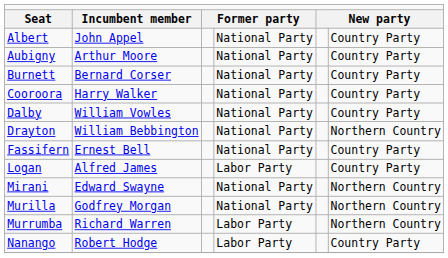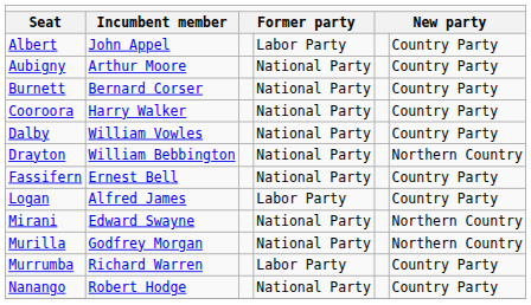Albert | column 4: National Party -> Labor Party
Murrumba | column 6: Northern Country -> Country Party
Nanango | column 4: Labor Party -> National Party
